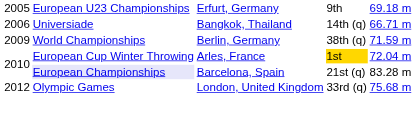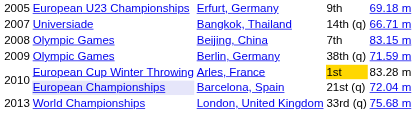Bangkok, Thailand | column 1: 2006 -> 2007
+ row: 2008 | Olympic Games | Beijing, China | 7th | 83.15 m
Berlin, Germany | column 2: World Championships -> Olympic Games
Arles, France | column 5: 72.04 m -> 83.28 m
Barcelona, Spain | column 5: 83.28 m -> 72.04 m
London, United Kingdom | column 1: 2012 -> 2013
London, United Kingdom | column 2: Olympic Games -> World Championships
